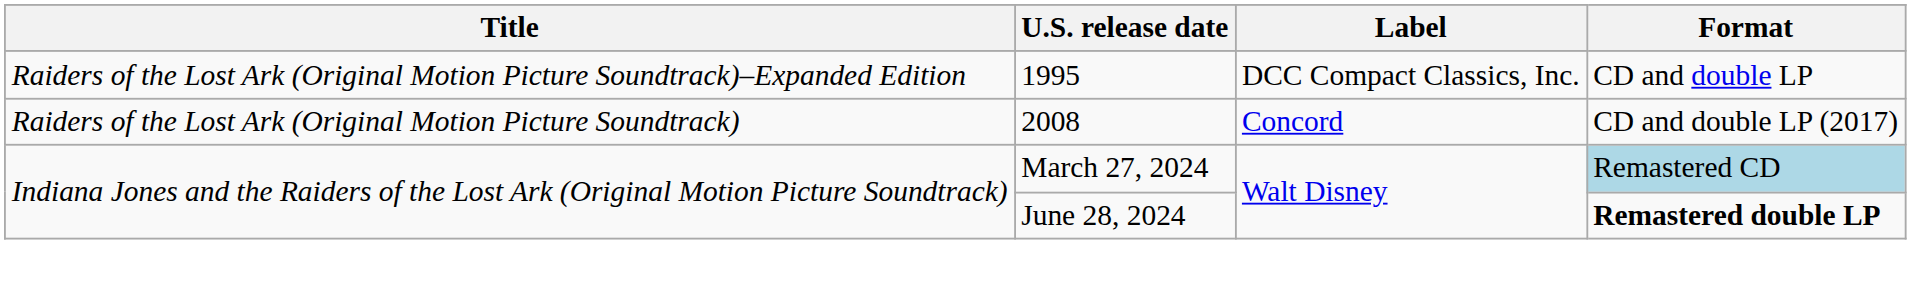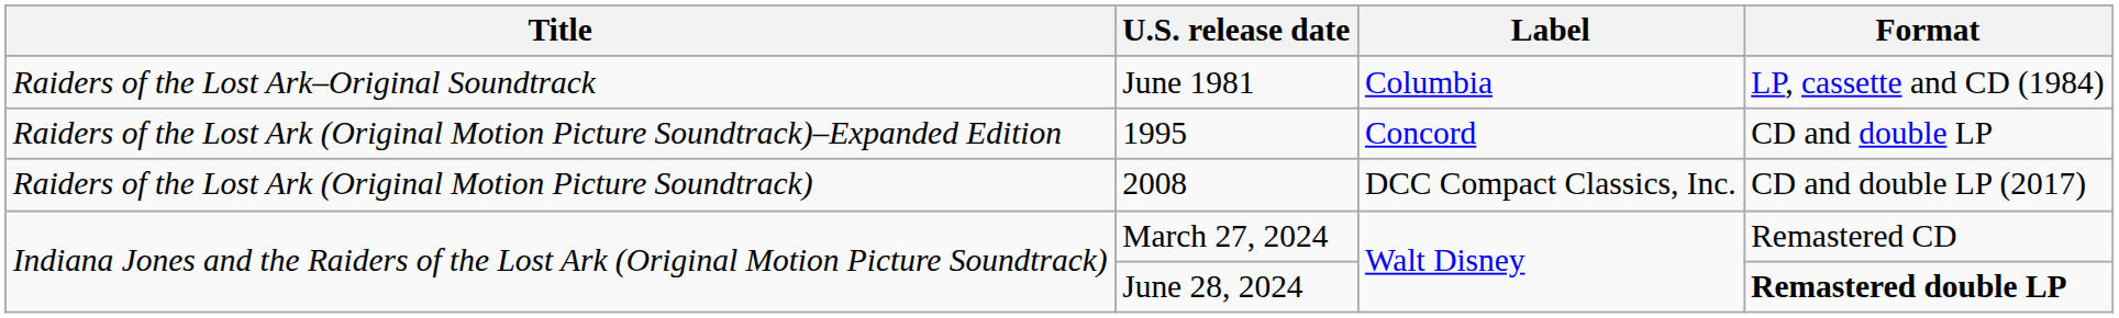+ row: Raiders of the Lost Ark–Original Soundtrack | June 1981 | Columbia | LP, cassette and CD (1984)
1995 | Label: DCC Compact Classics, Inc. -> Concord
2008 | Label: Concord -> DCC Compact Classics, Inc.
March 27, 2024 | Format: lightblue background -> no background
